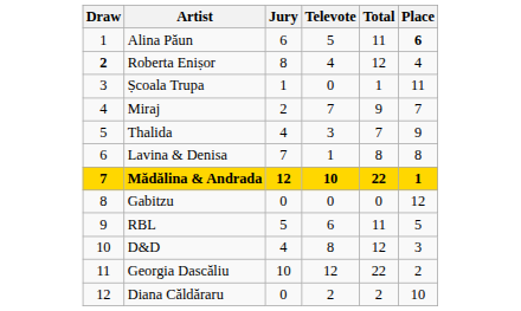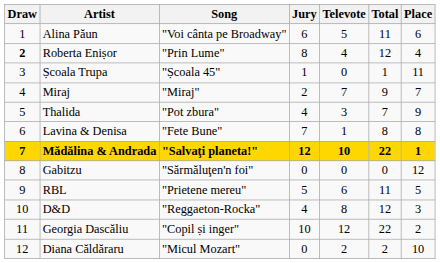+ column: Song | "Voi cânta pe Broadway" | "Prin Lume" | "Ṣcoala 45" | "Miraj" | "Pot zbura" | "Fete Bune" | "Salvaţi planeta!" | "Sărmăluţen'n foi" | "Prietene mereu" | "Reggaeton-Rocka" | "Copil ṣi inger" | "Micul Mozart"
Alina Păun | Place: bold -> normal
